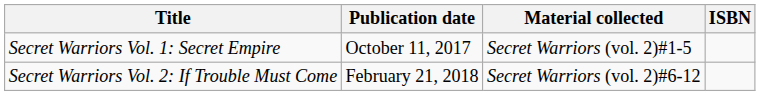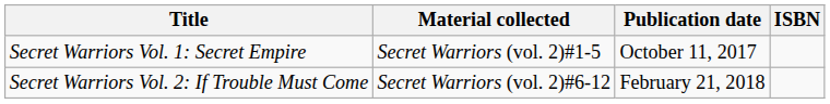columns swapped: Material collected <-> Publication date
